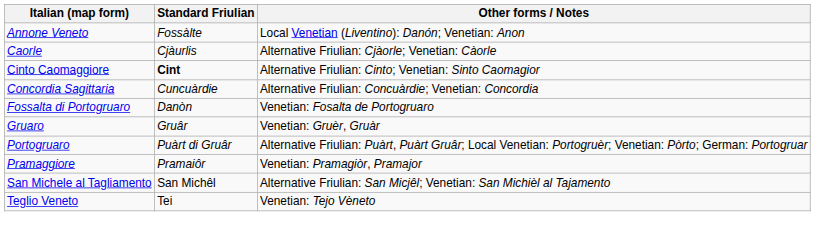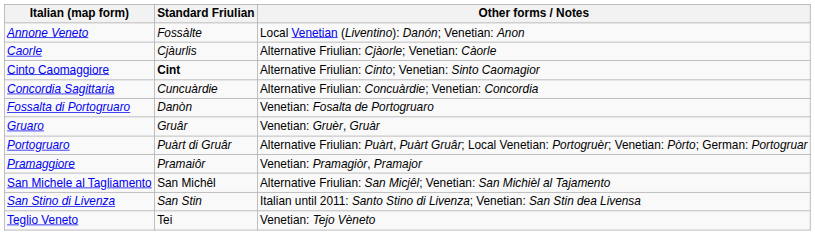+ row: San Stino di Livenza | San Stin | Italian until 2011: Santo Stino di Livenza; Venetian: San Stin dea Livensa
